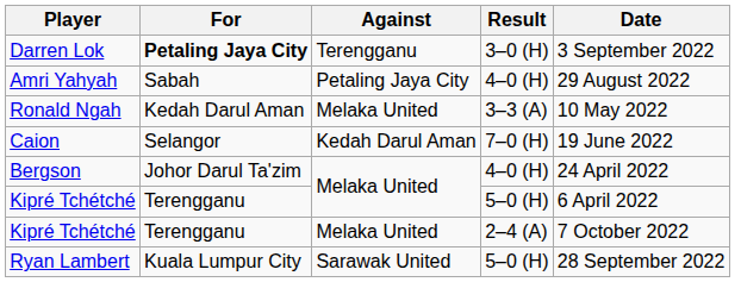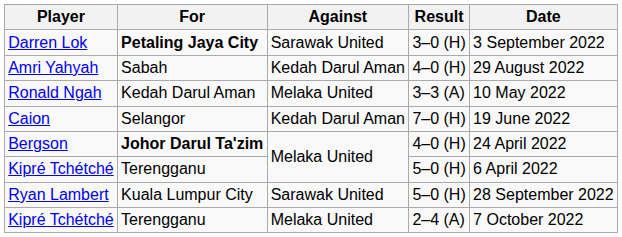Darren Lok | Against: Terengganu -> Sarawak United
Amri Yahyah | Against: Petaling Jaya City -> Kedah Darul Aman
Bergson | For: normal -> bold
rows swapped: Ryan Lambert <-> Kipré Tchétché / 2–4 (A)
